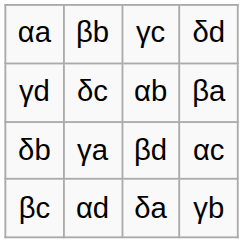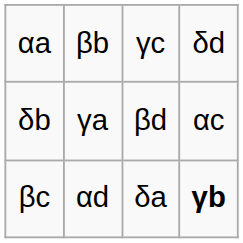- row: γd | δc | αb | βa
βc | column 4: normal -> bold
